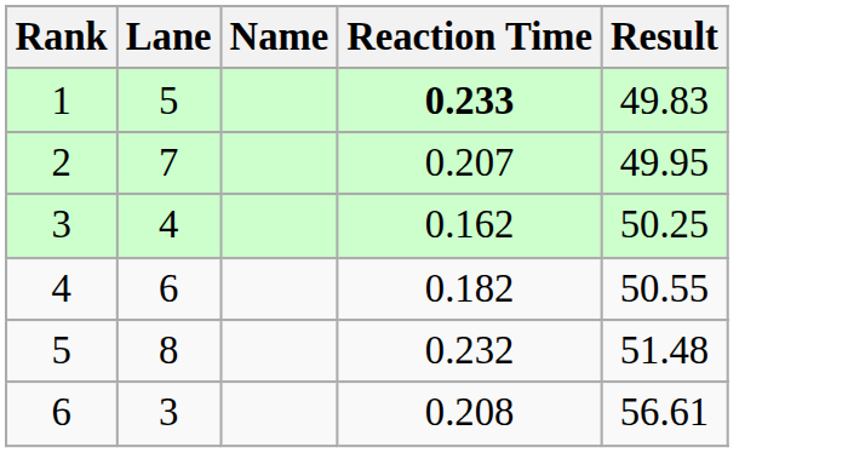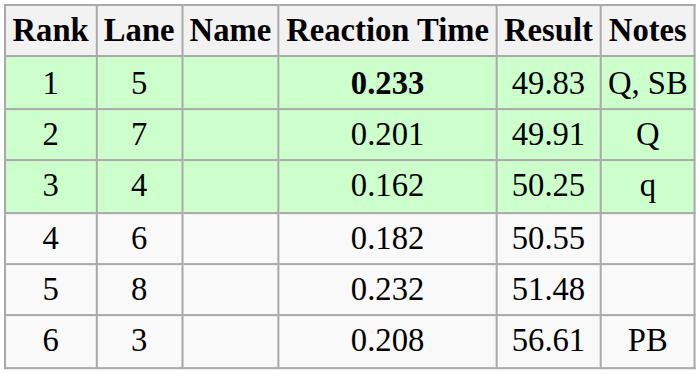+ column: Notes | Q, SB | Q | q | PB
2 | Reaction Time: 0.207 -> 0.201
2 | Result: 49.95 -> 49.91
